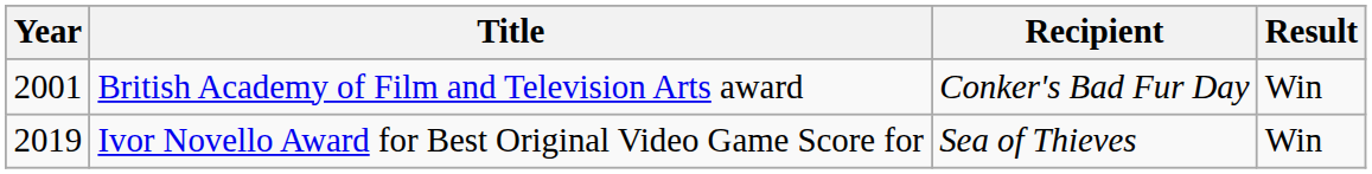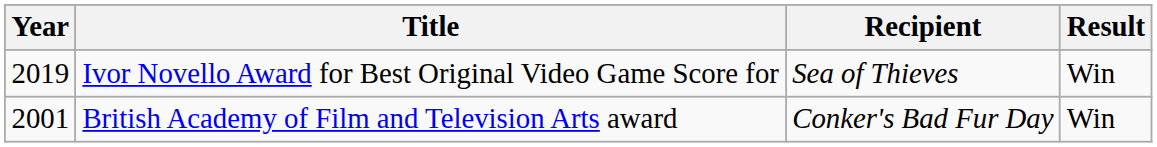rows swapped: British Academy of Film and Television Arts award <-> Ivor Novello Award for Best Original Video Game Score for
